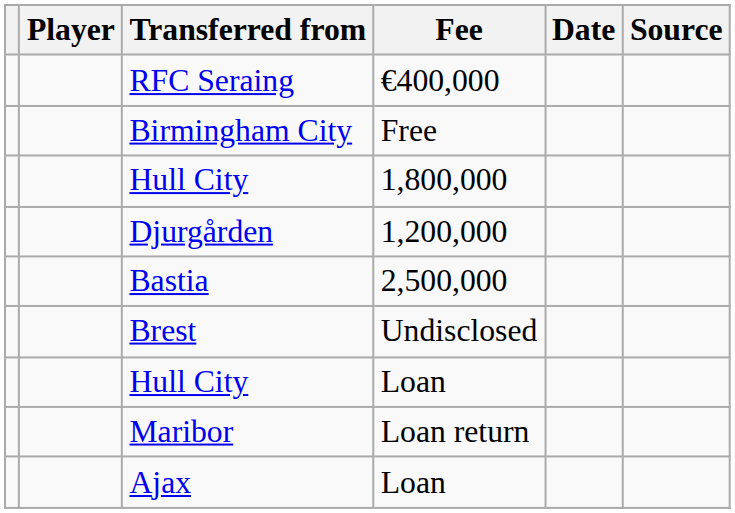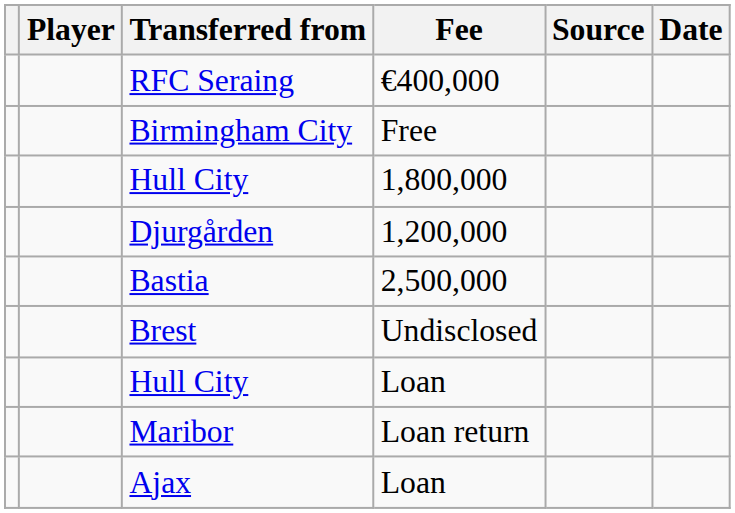columns swapped: Date <-> Source
